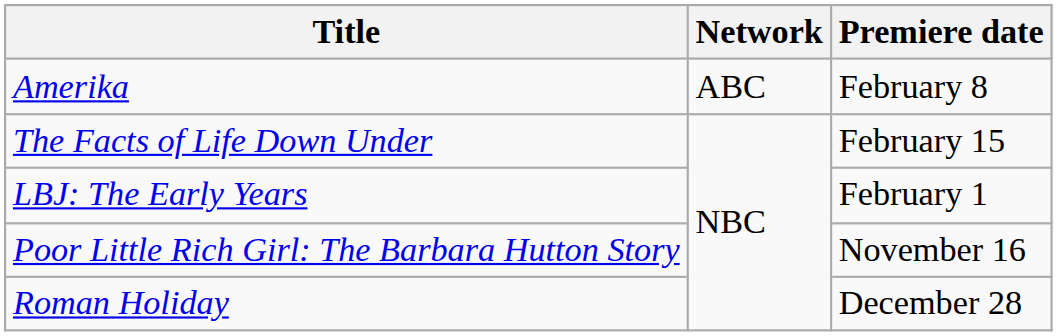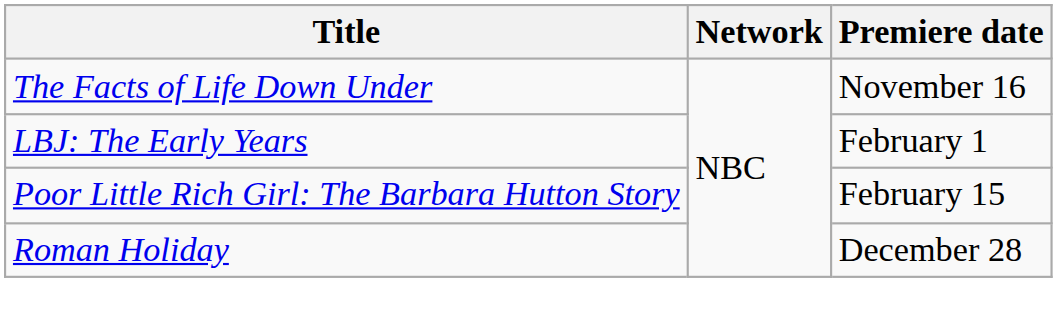- row: Amerika | ABC | February 8
The Facts of Life Down Under | Premiere date: February 15 -> November 16
Poor Little Rich Girl: The Barbara Hutton Story | Premiere date: November 16 -> February 15
